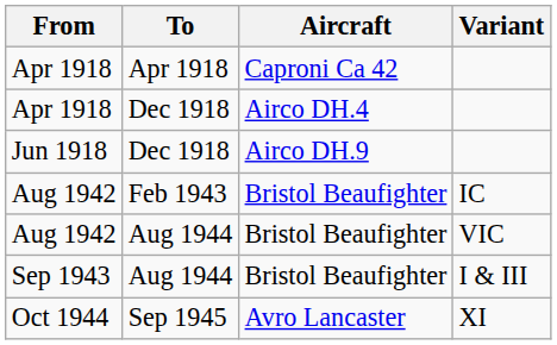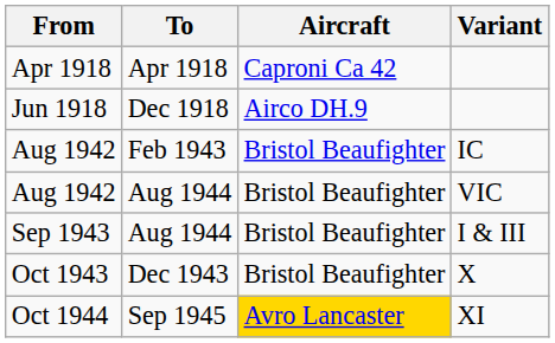- row: Apr 1918 | Dec 1918 | Airco DH.4
+ row: Oct 1943 | Dec 1943 | Bristol Beaufighter | X
Oct 1944 | Aircraft: no background -> gold background
